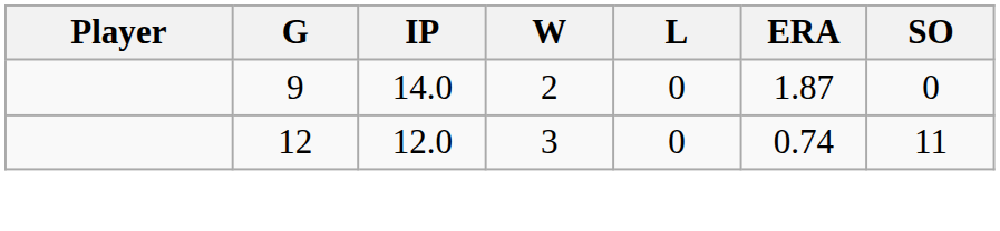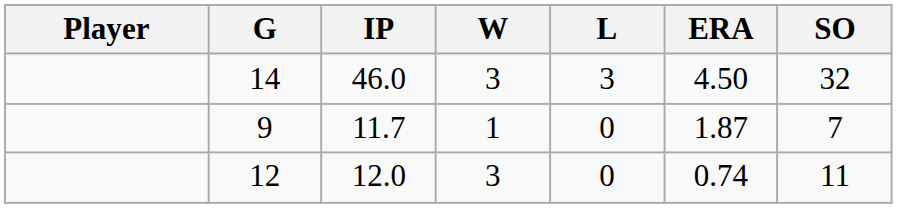+ row: 14 | 46.0 | 3 | 3 | 4.50 | 32
9 | IP: 14.0 -> 11.7
9 | W: 2 -> 1
9 | SO: 0 -> 7
